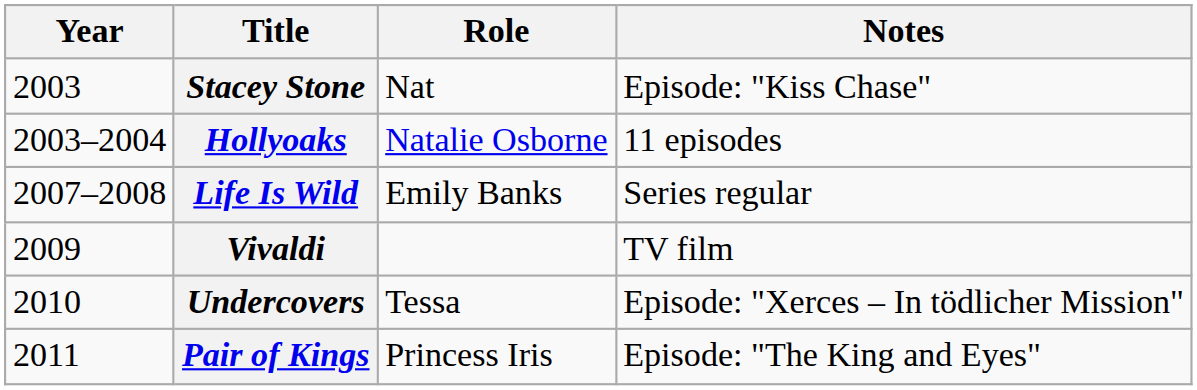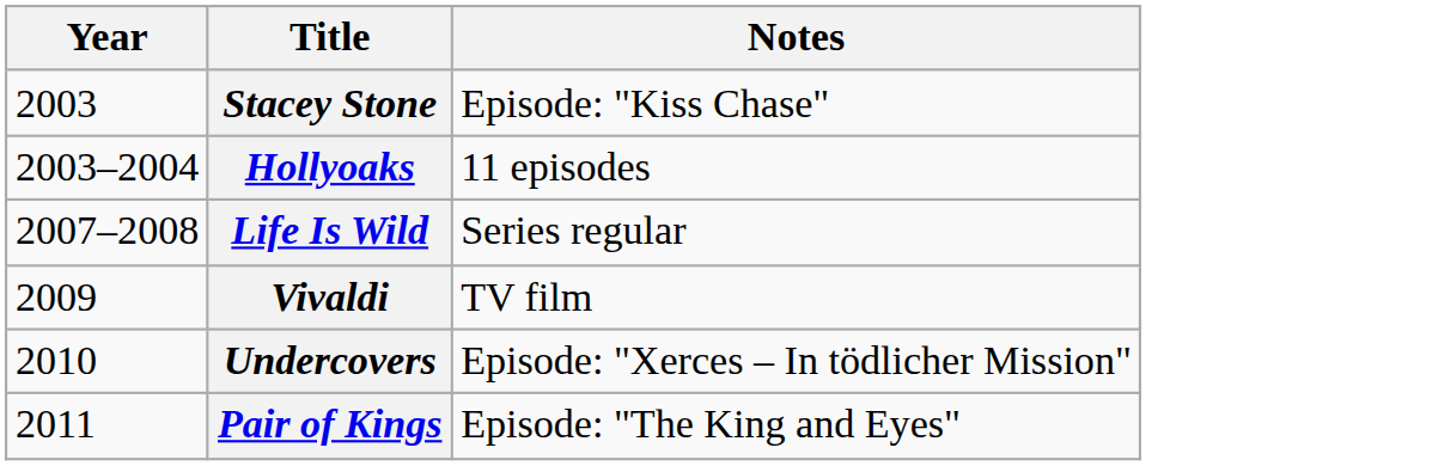- column: Role | Nat | Natalie Osborne | Emily Banks | Tessa | Princess Iris
